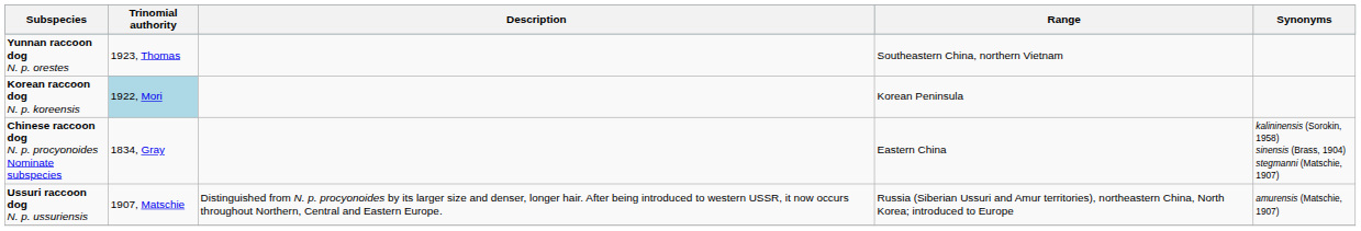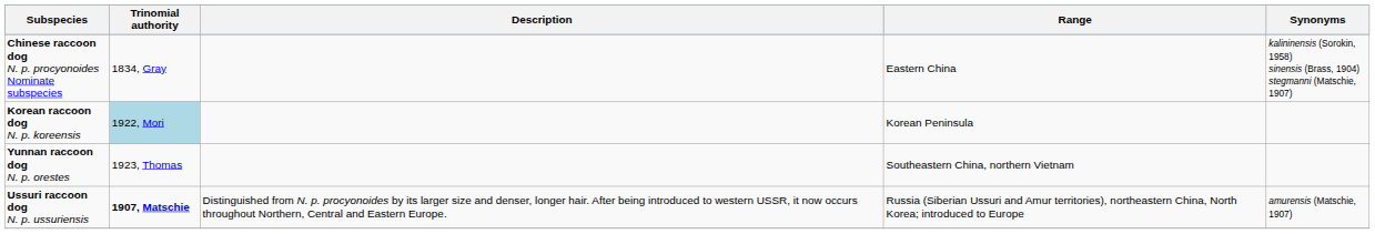rows swapped: Chinese raccoon dog N. p. procyonoides Nominate subspecies <-> Yunnan raccoon dog N. p. orestes
Ussuri raccoon dog N. p. ussuriensis | Trinomial authority: normal -> bold
